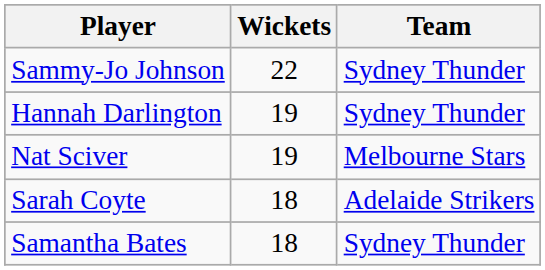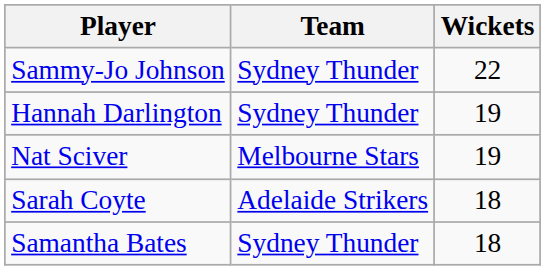columns swapped: Team <-> Wickets
